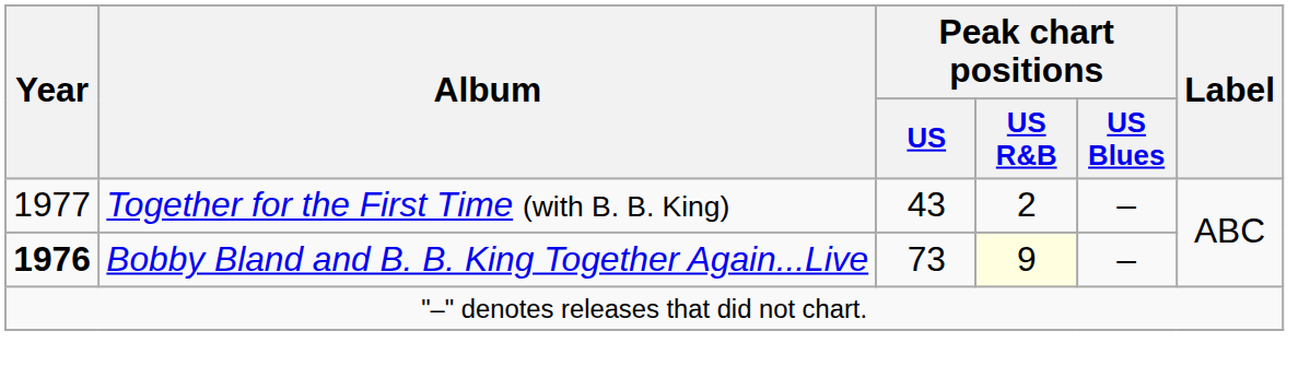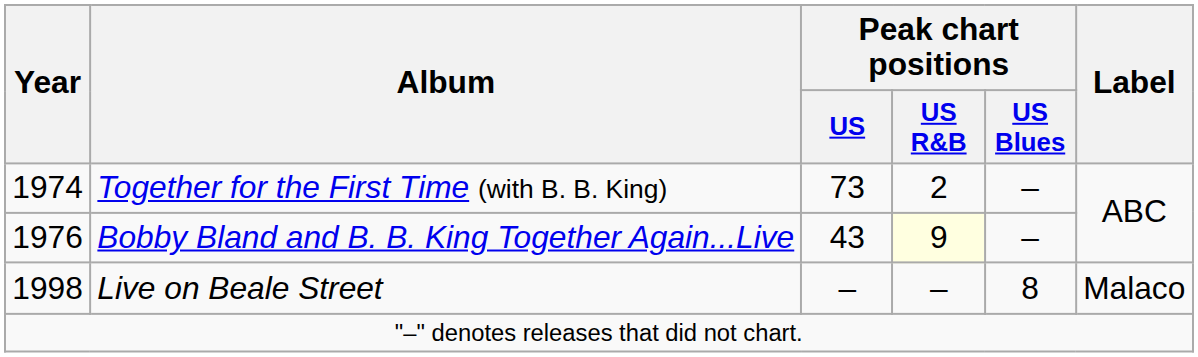Together for the First Time (with B. B. King) | Year: 1977 -> 1974
Together for the First Time (with B. B. King) | Peak chart positions / US: 43 -> 73
Bobby Bland and B. B. King Together Again...Live | Year: bold -> normal
Bobby Bland and B. B. King Together Again...Live | Peak chart positions / US: 73 -> 43
+ row: 1998 | Live on Beale Street | – | – | 8 | Malaco
